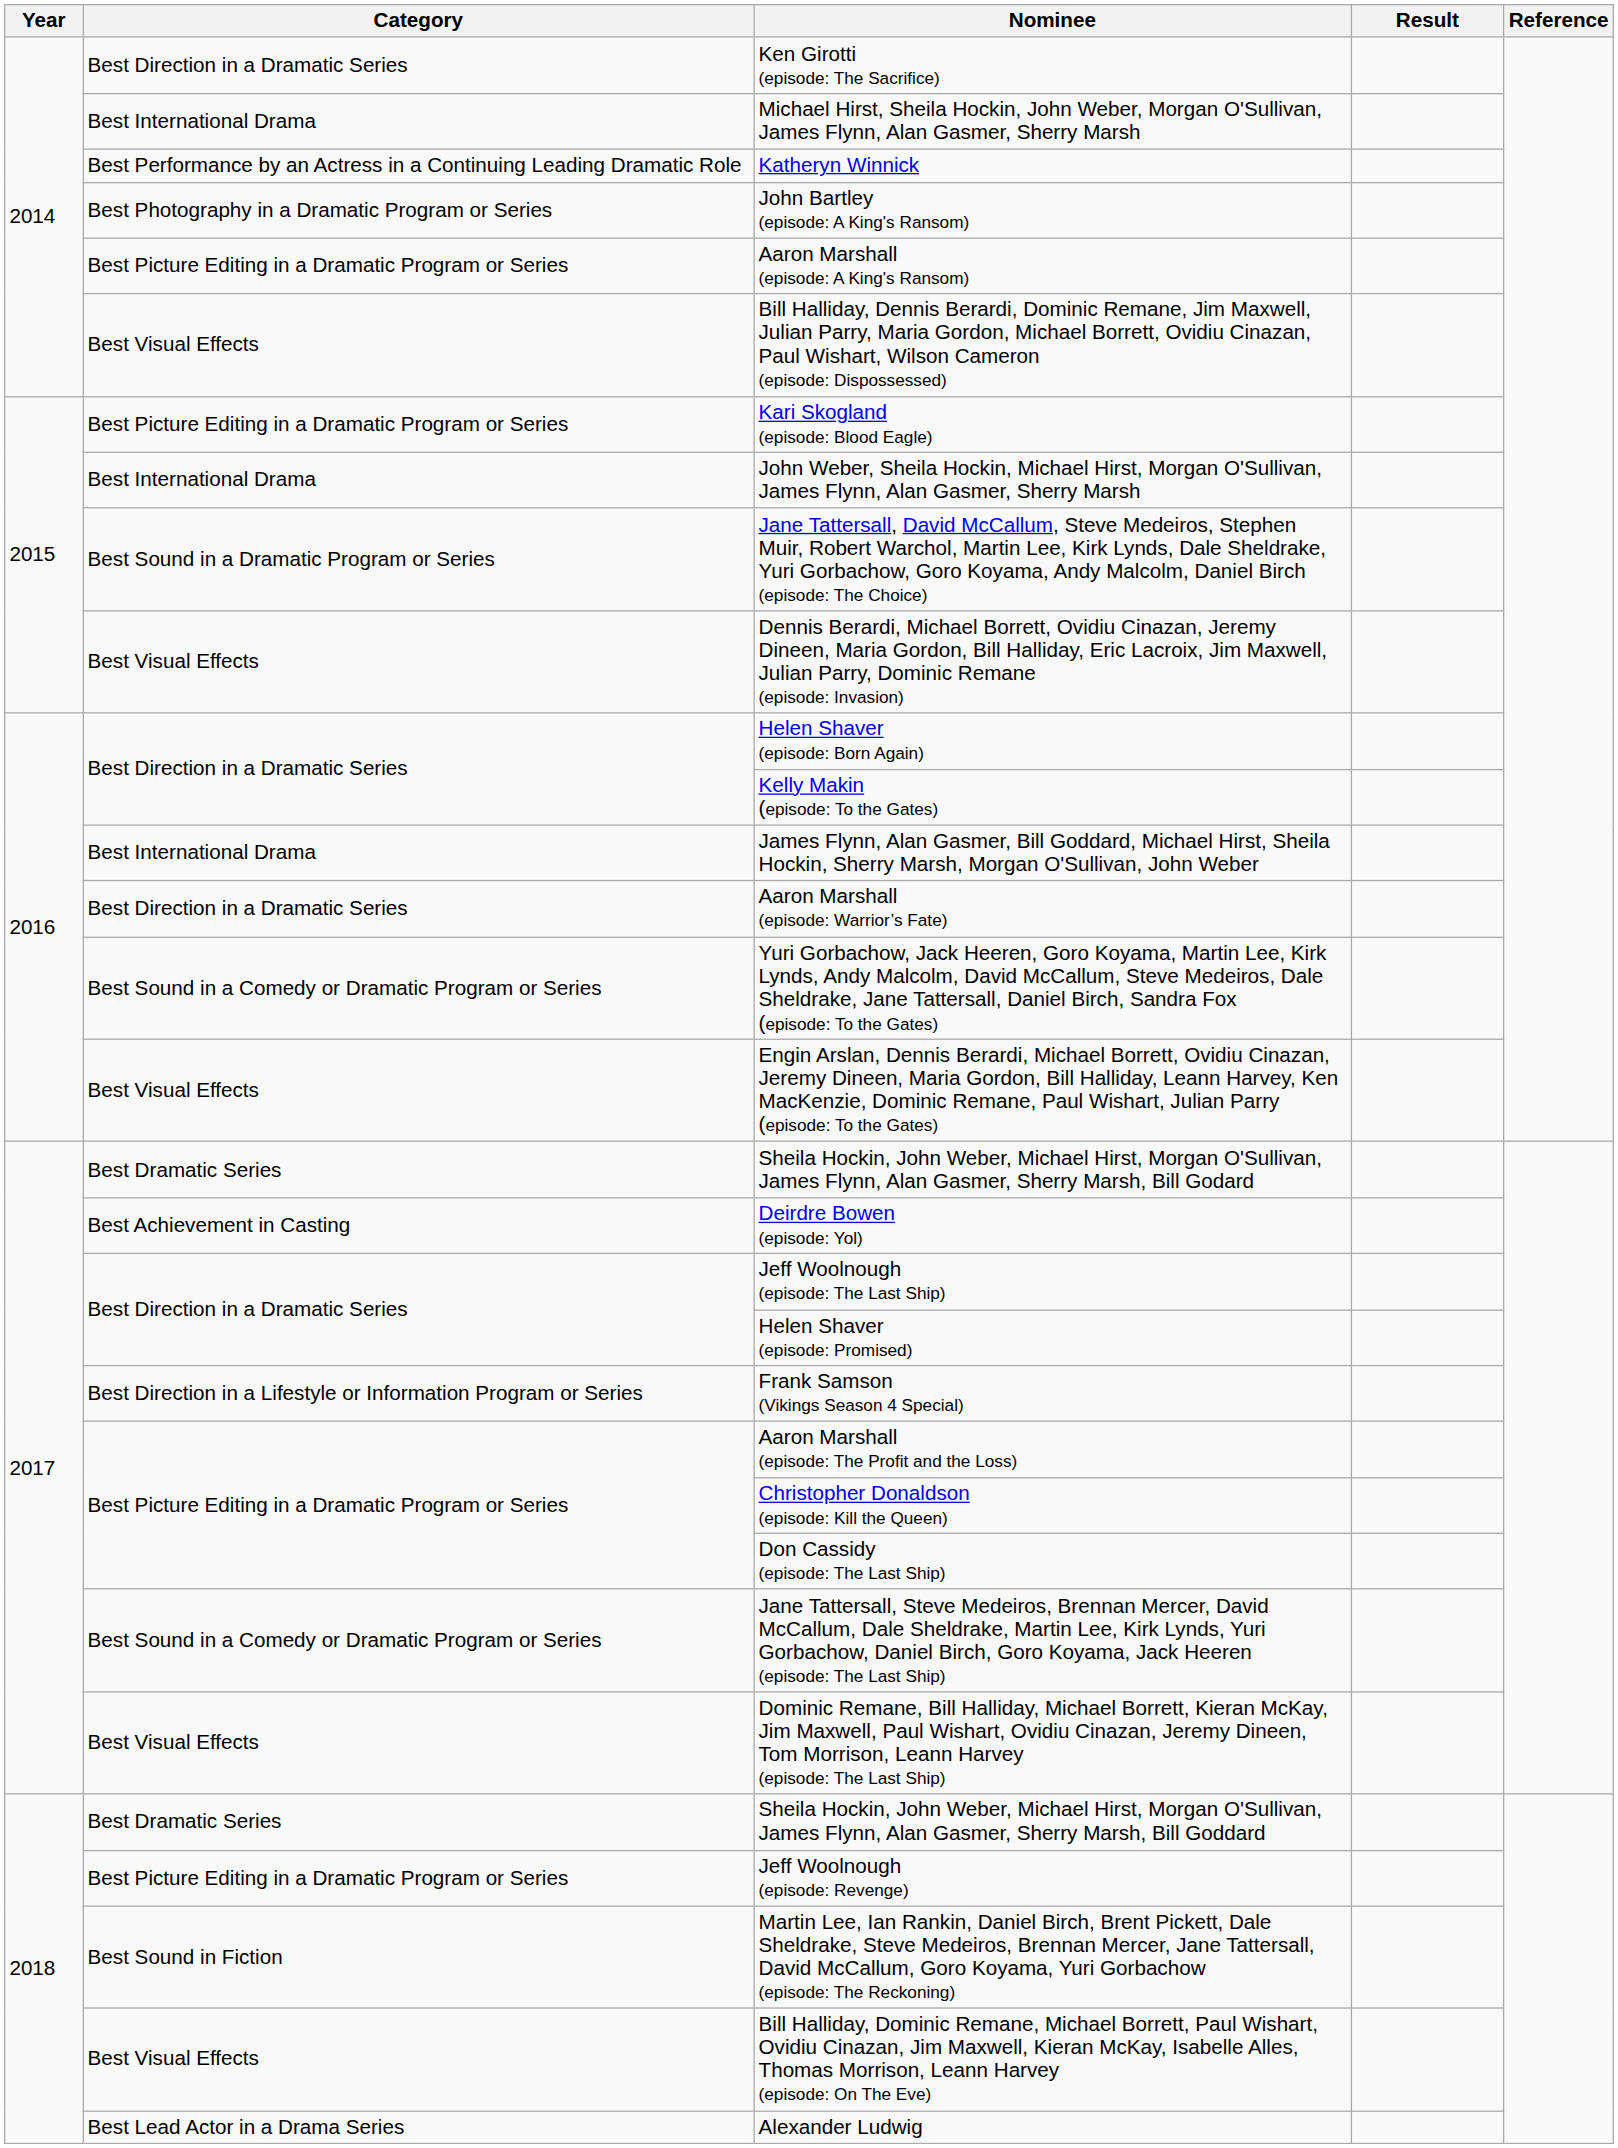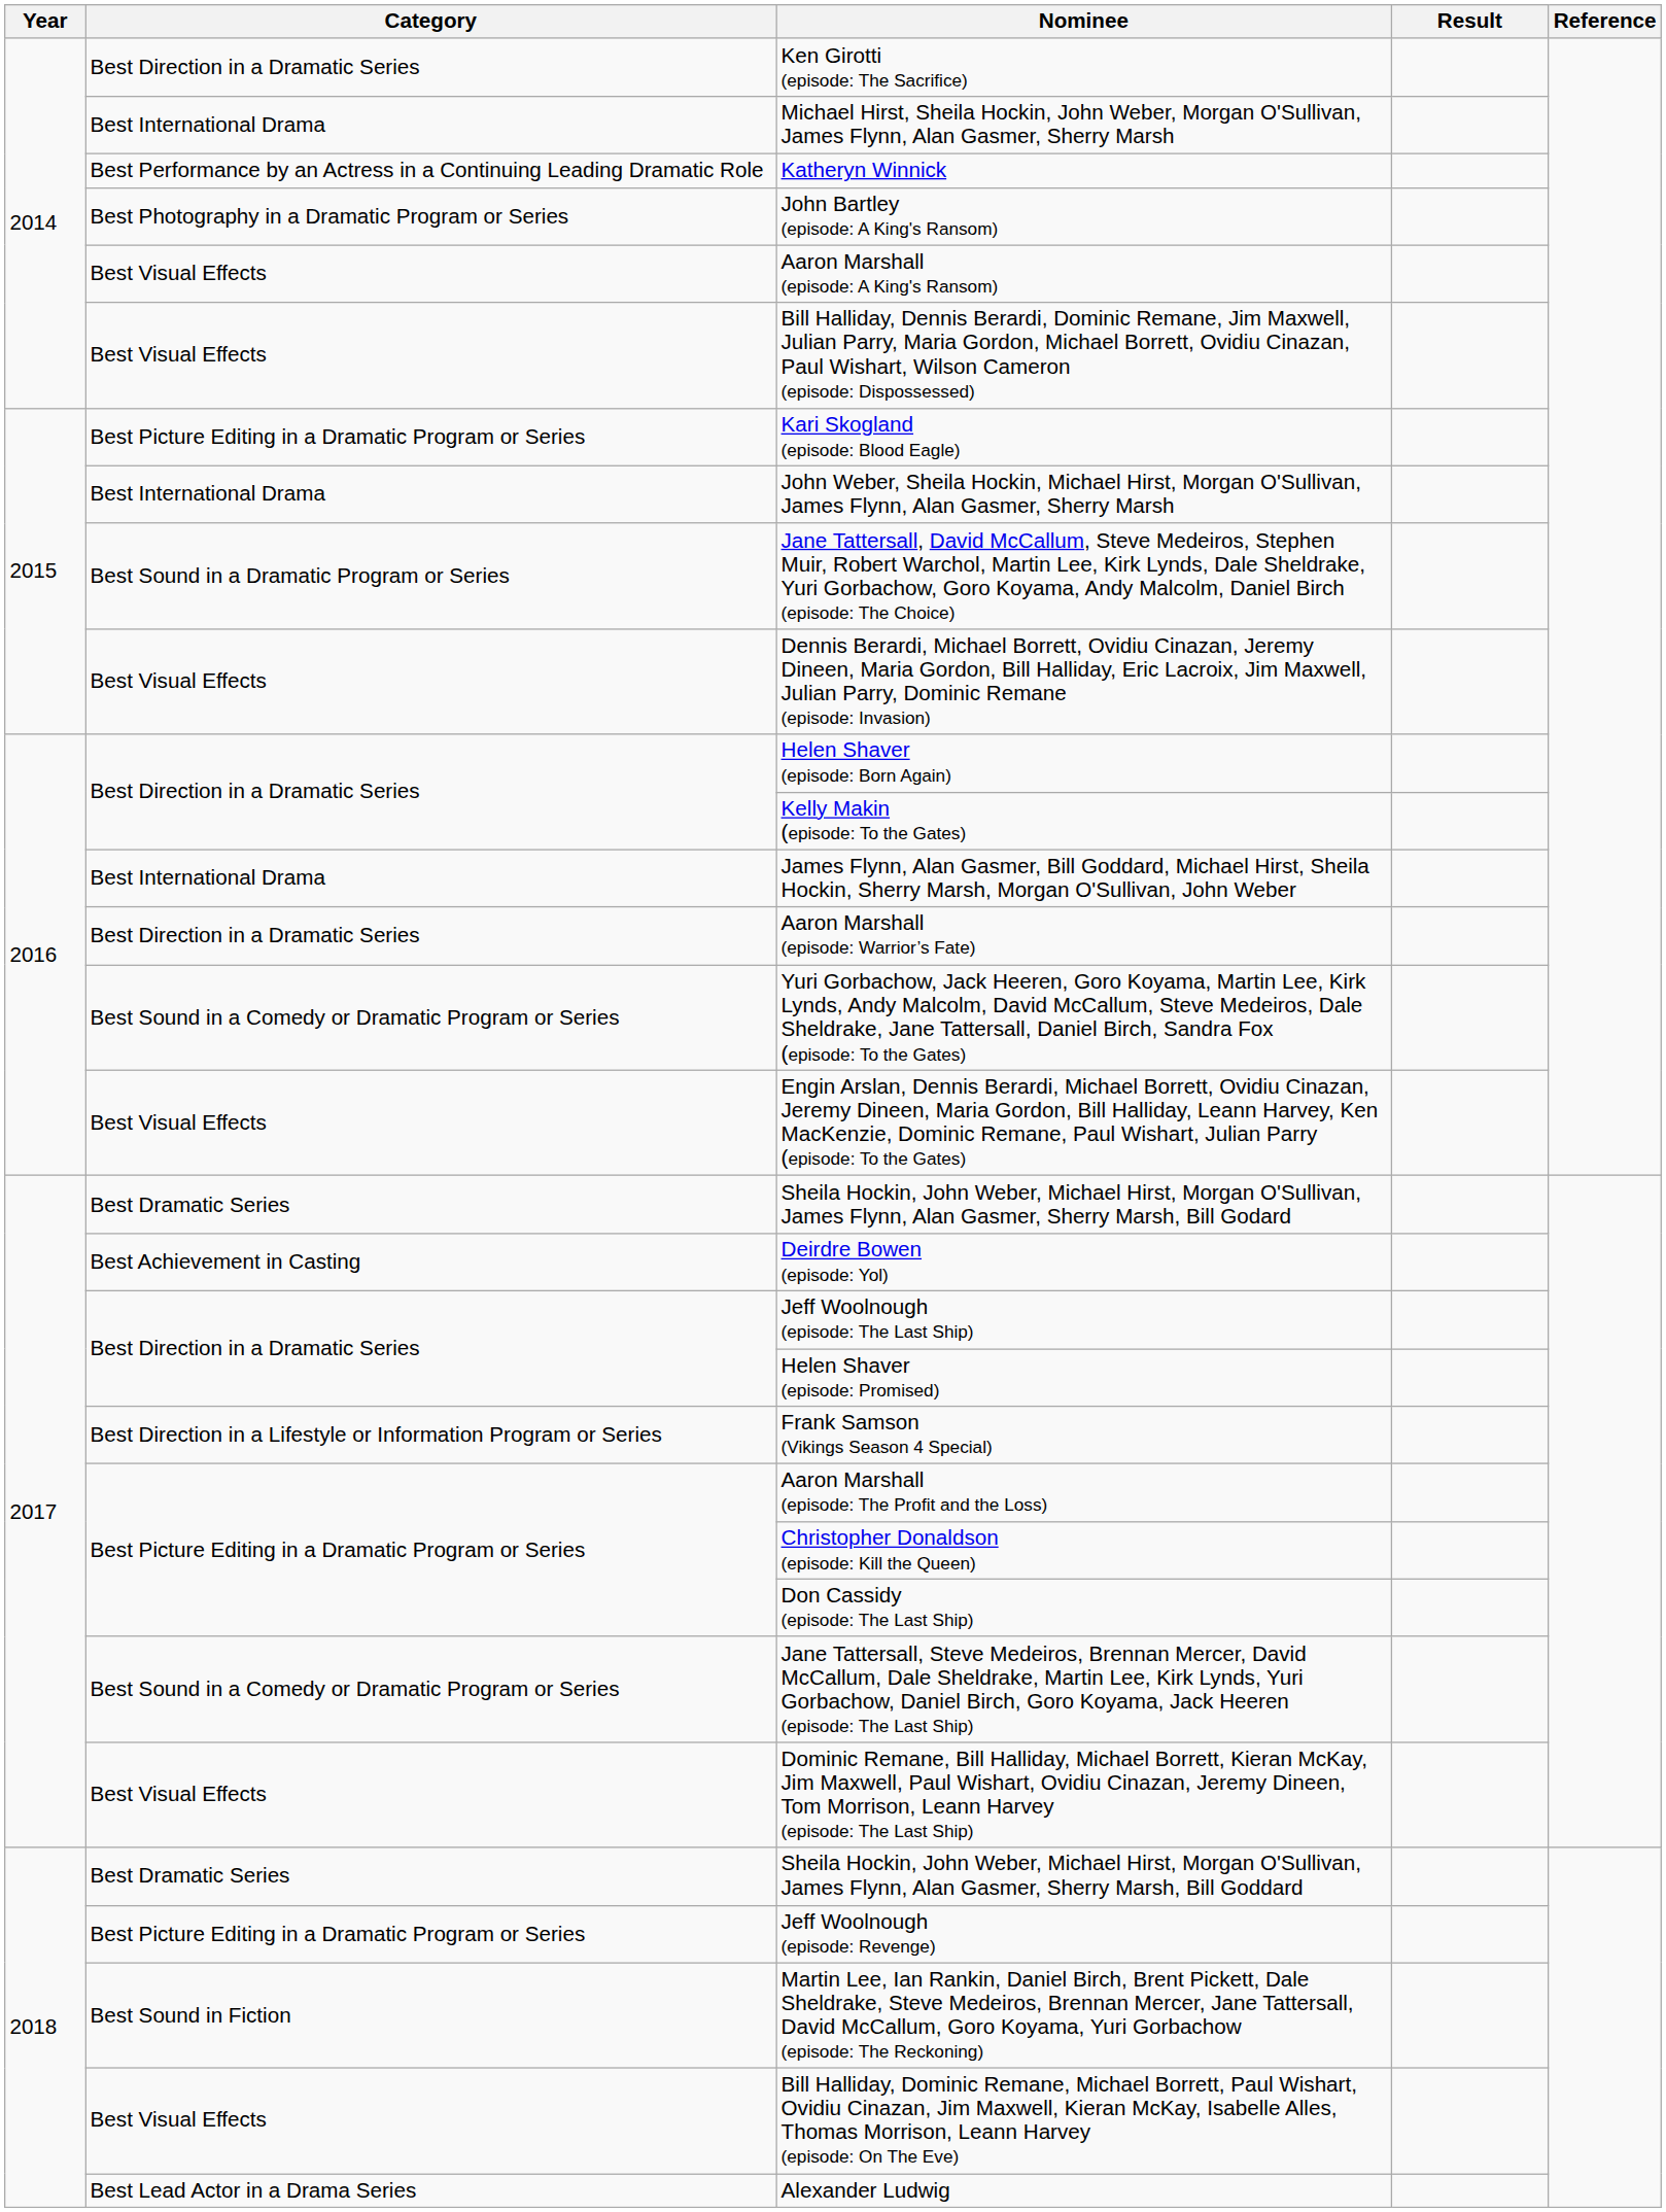Aaron Marshall (episode: A King's Ransom) | Category: Best Picture Editing in a Dramatic Program or Series -> Best Visual Effects
